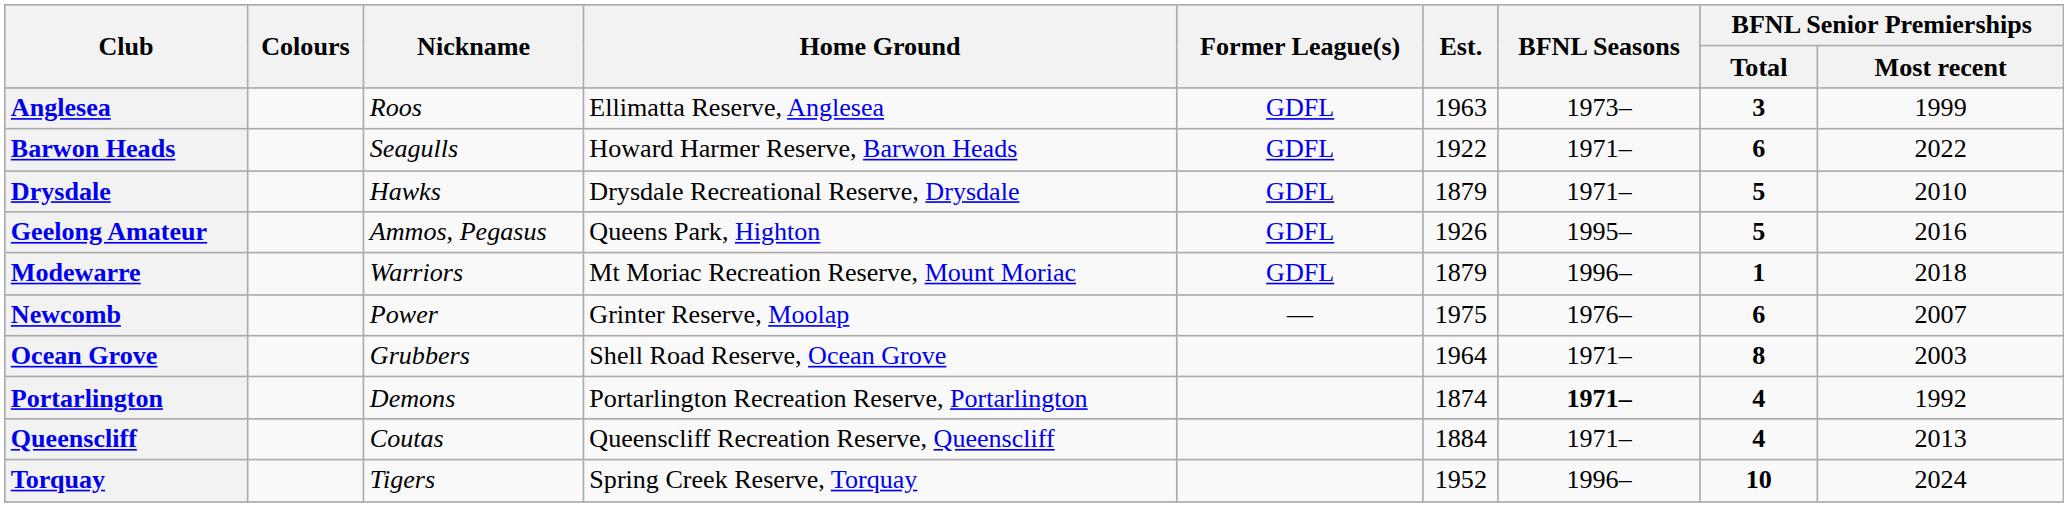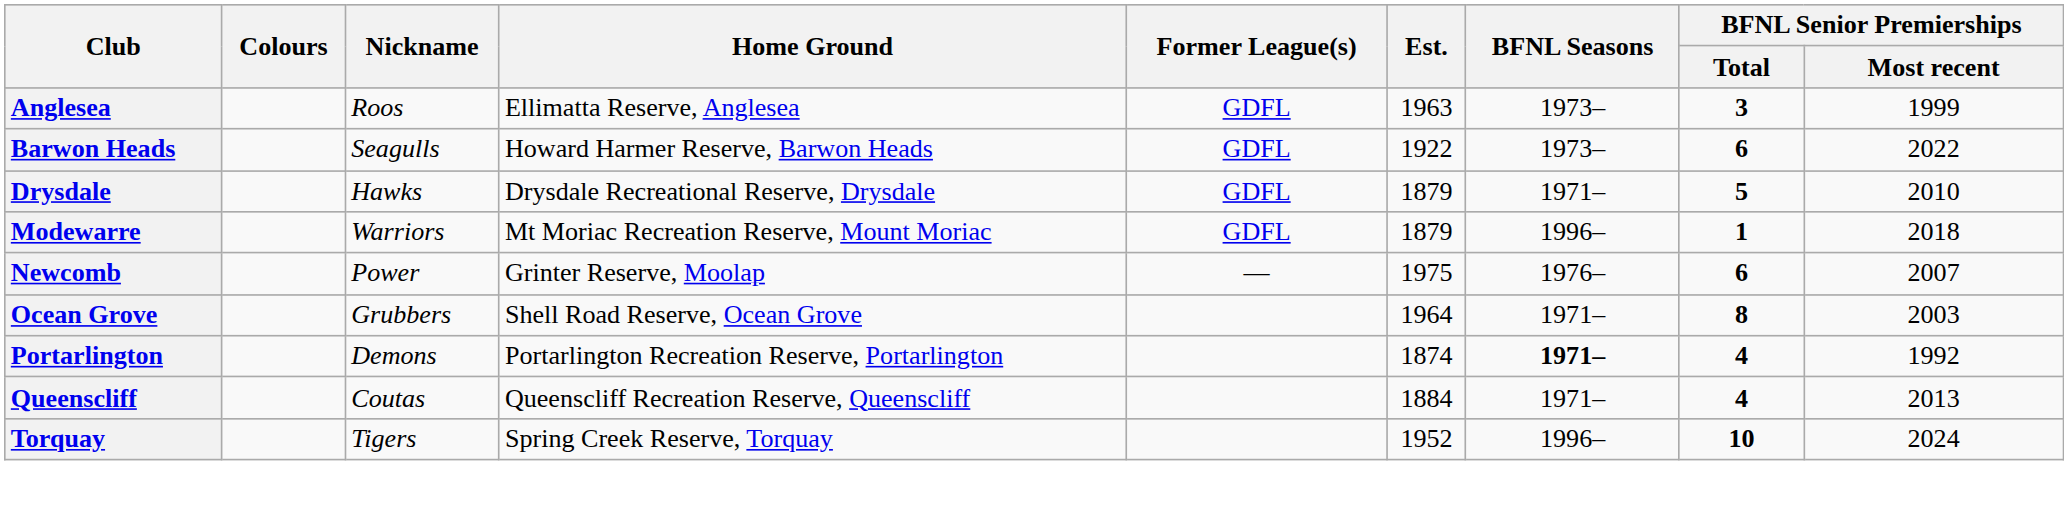Barwon Heads | BFNL Seasons: 1971– -> 1973–
- row: Geelong Amateur | Ammos, Pegasus | Queens Park, Highton | GDFL | 1926 | 1995– | 5 | 2016
